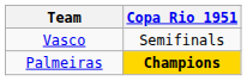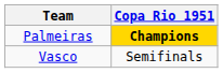rows swapped: Palmeiras <-> Vasco
